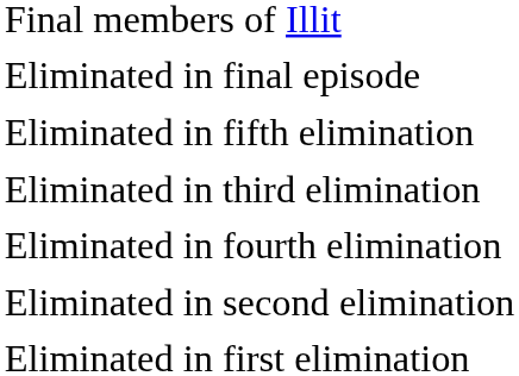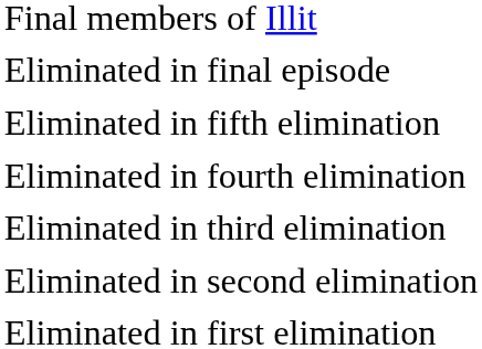rows swapped: Eliminated in fourth elimination <-> Eliminated in third elimination
